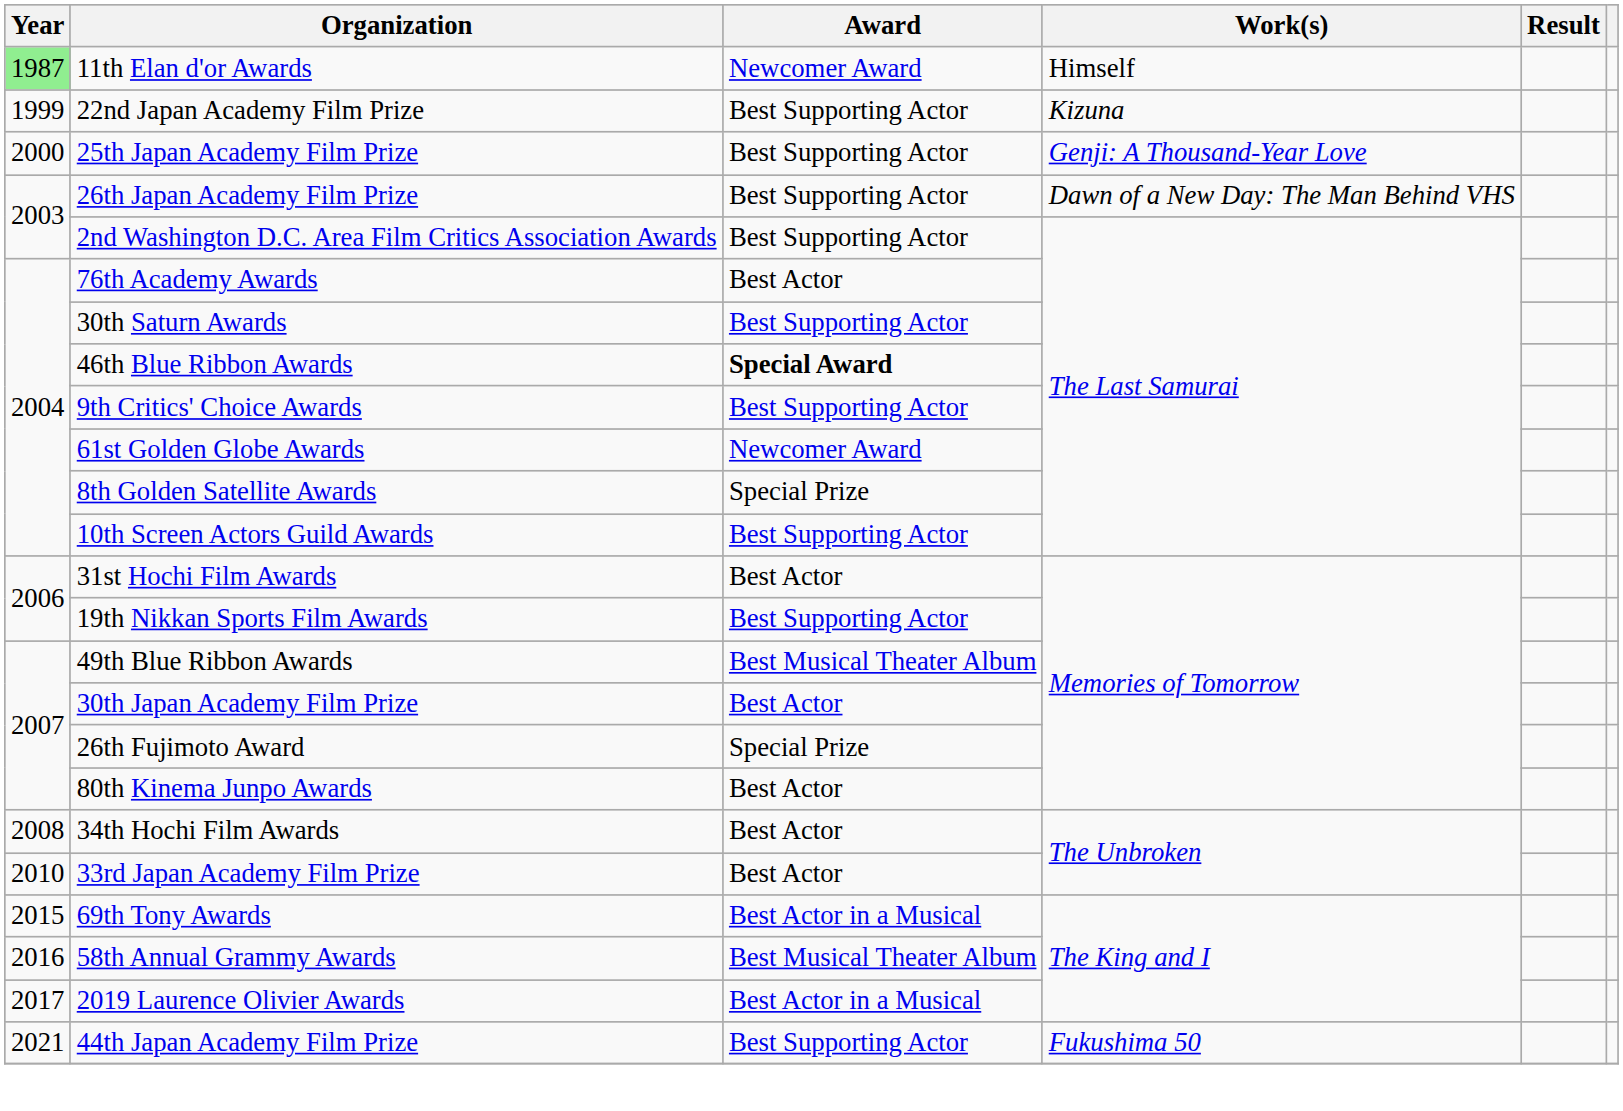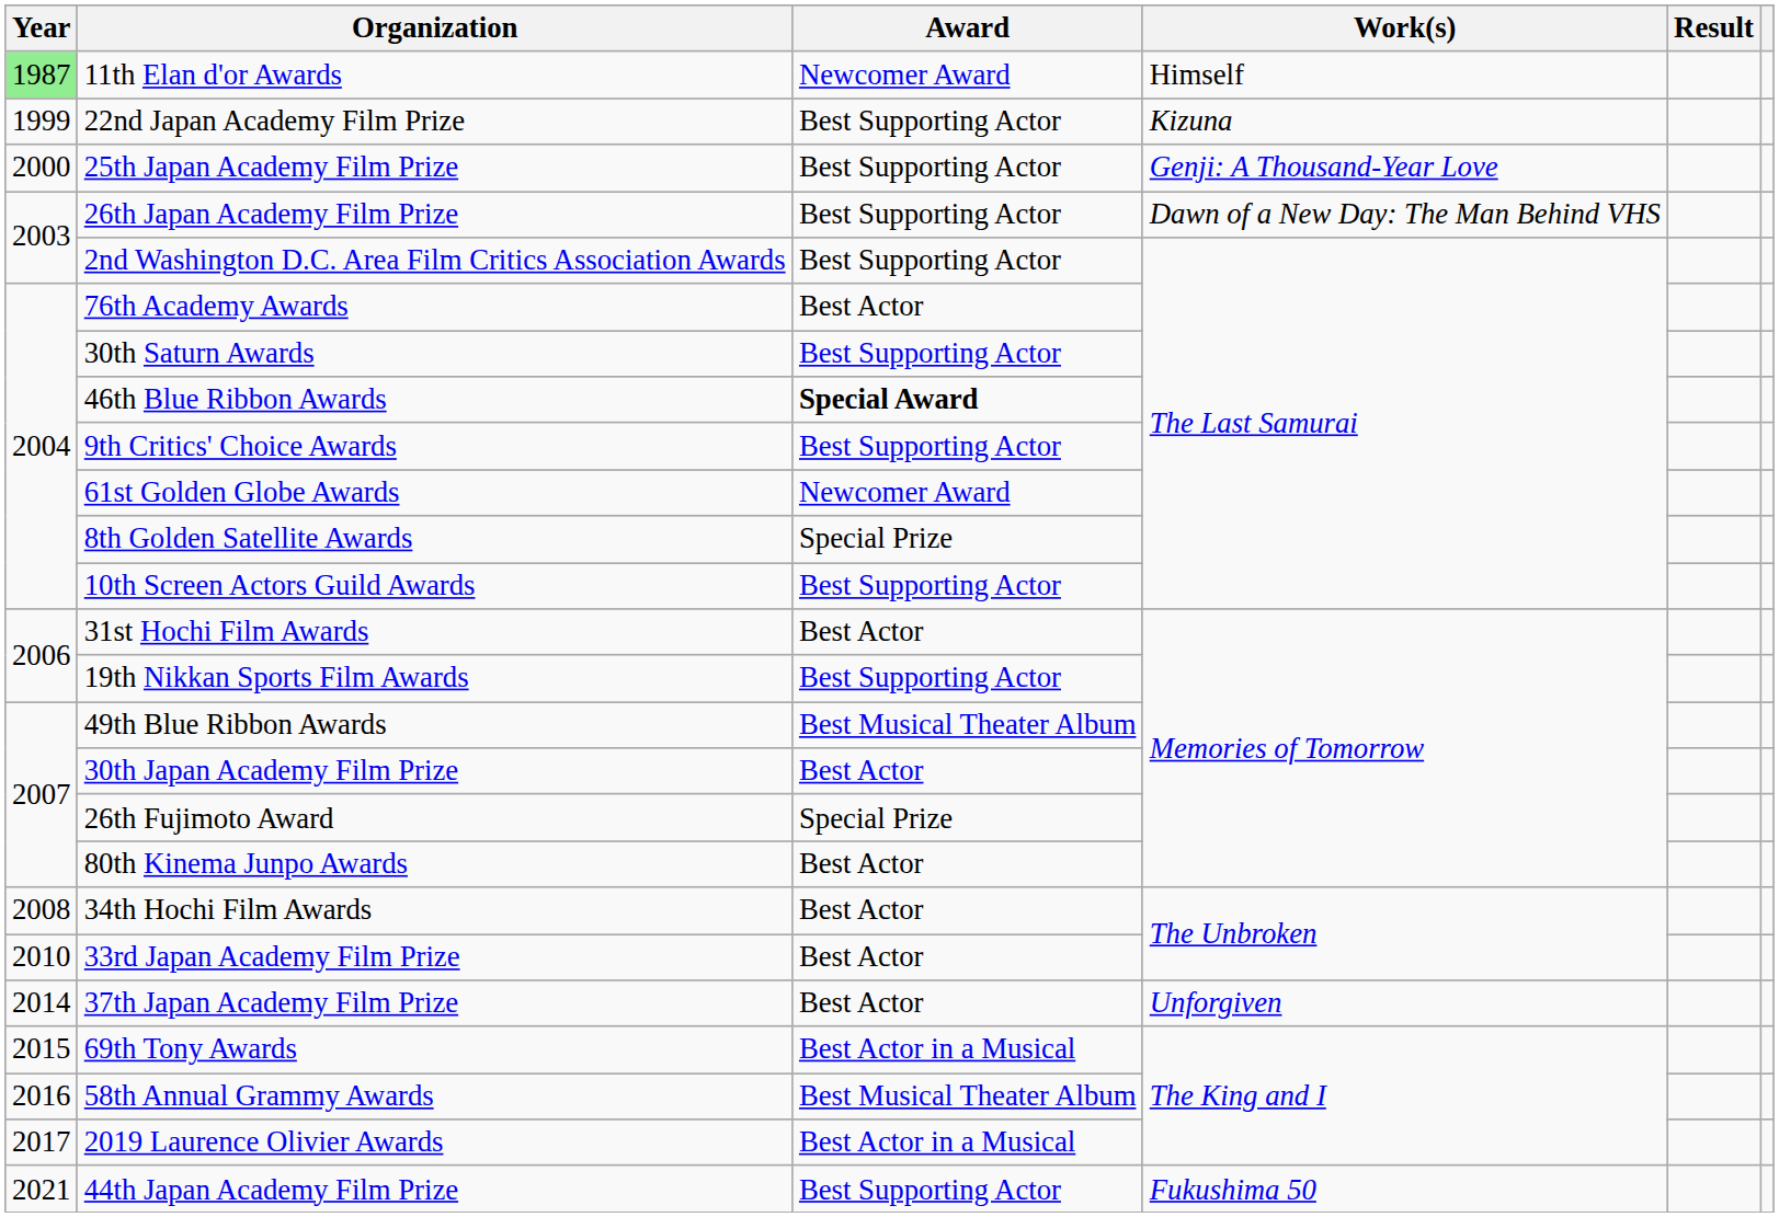+ row: 2014 | 37th Japan Academy Film Prize | Best Actor | Unforgiven
